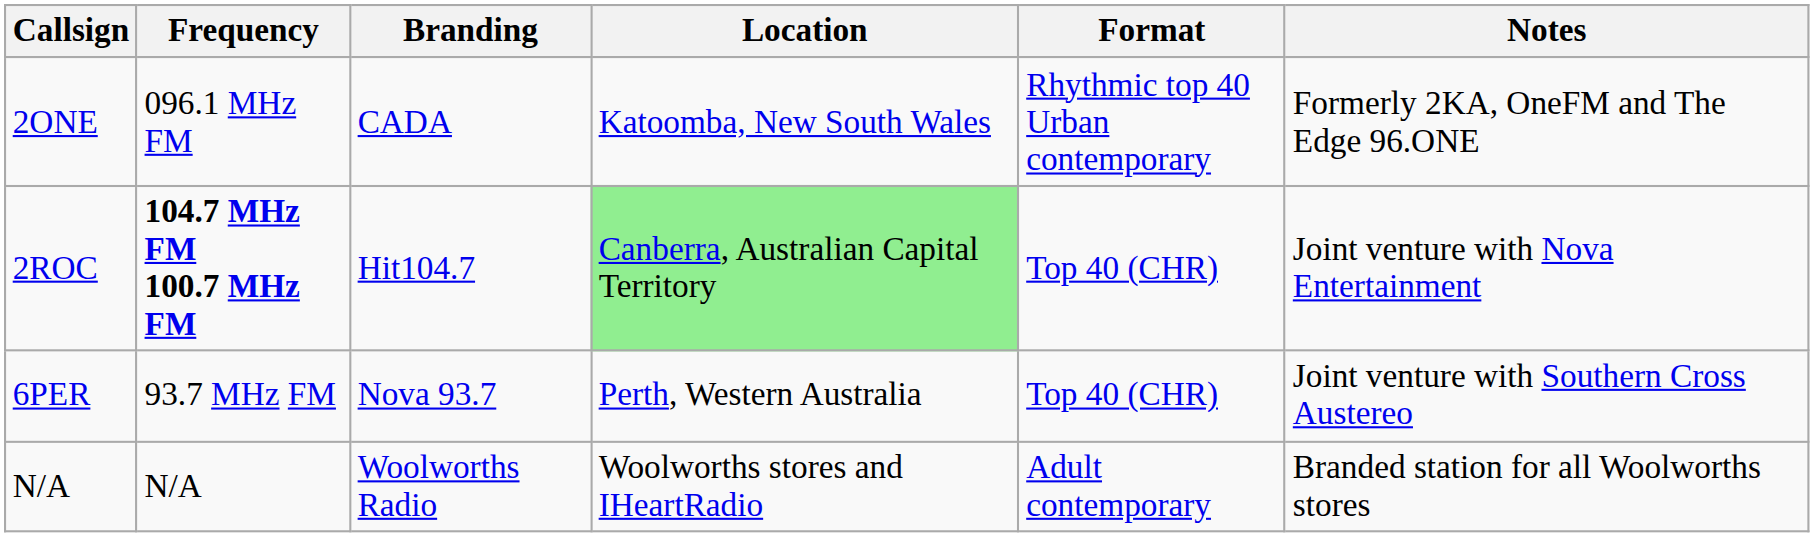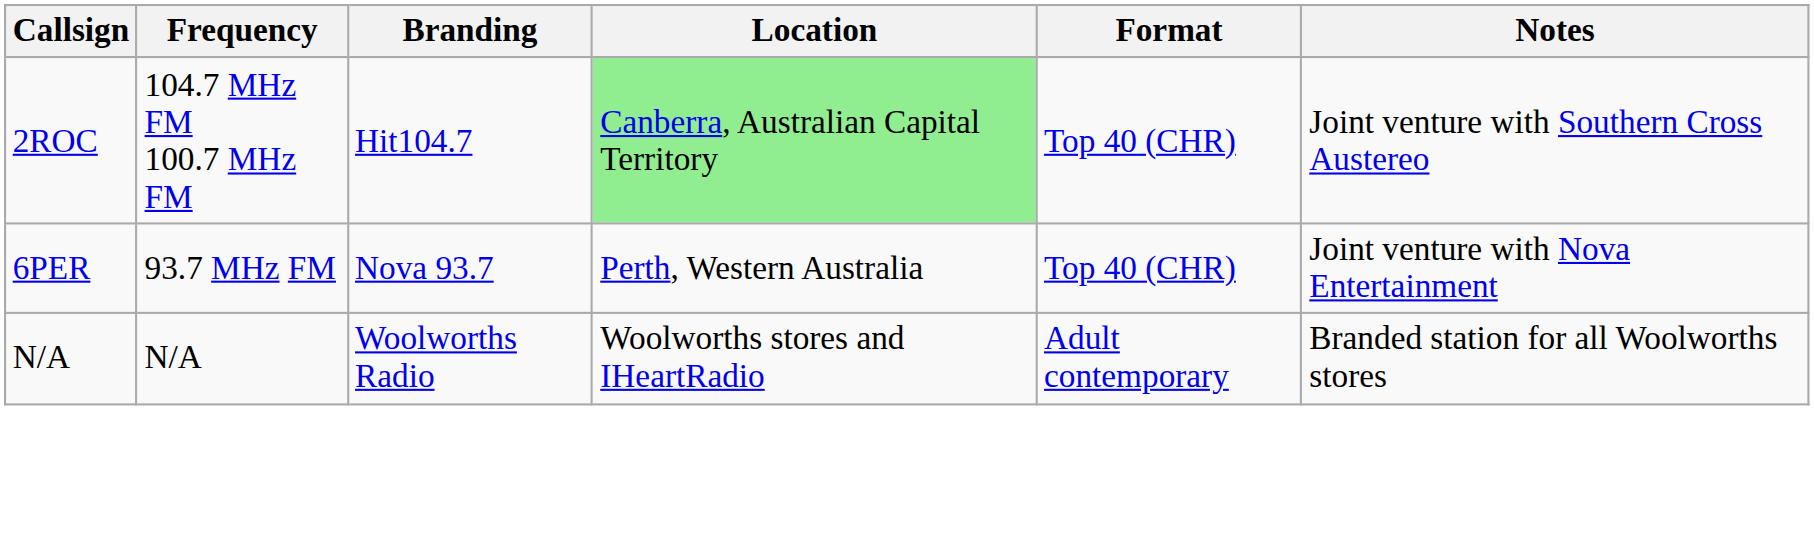- row: 2ONE | 096.1 MHz FM | CADA | Katoomba, New South Wales | Rhythmic top 40 Urban contemporary | Formerly 2KA, OneFM and The Edge 96.ONE
2ROC | Frequency: bold -> normal
2ROC | Notes: Joint venture with Nova Entertainment -> Joint venture with Southern Cross Austereo
6PER | Notes: Joint venture with Southern Cross Austereo -> Joint venture with Nova Entertainment
